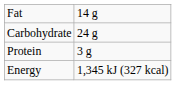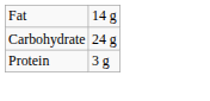- row: Energy | 1,345 kJ (327 kcal)
